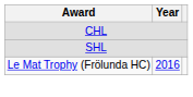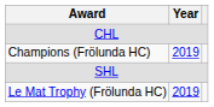+ row: Champions (Frölunda HC) | 2019
Le Mat Trophy (Frölunda HC) | Year: 2016 -> 2019
